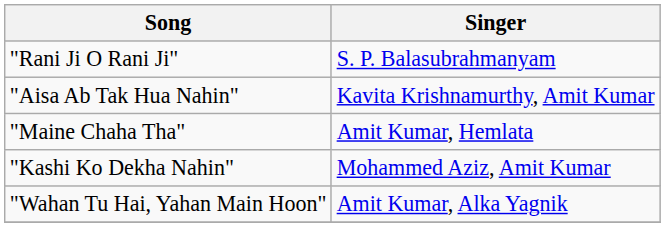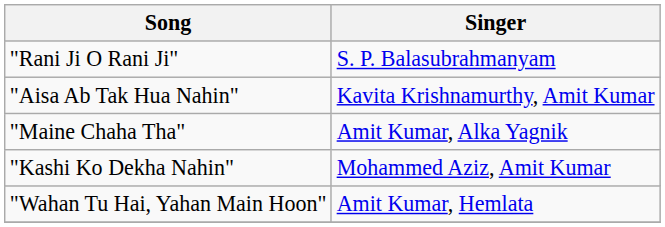"Maine Chaha Tha" | Singer: Amit Kumar, Hemlata -> Amit Kumar, Alka Yagnik
"Wahan Tu Hai, Yahan Main Hoon" | Singer: Amit Kumar, Alka Yagnik -> Amit Kumar, Hemlata
